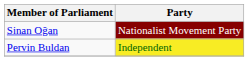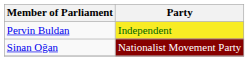rows swapped: Sinan Oğan <-> Pervin Buldan
